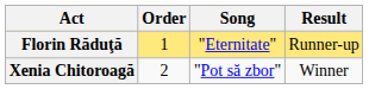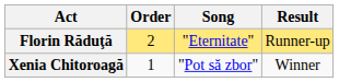Florin Răduţă | Order: 1 -> 2
Xenia Chitoroagă | Order: 2 -> 1
